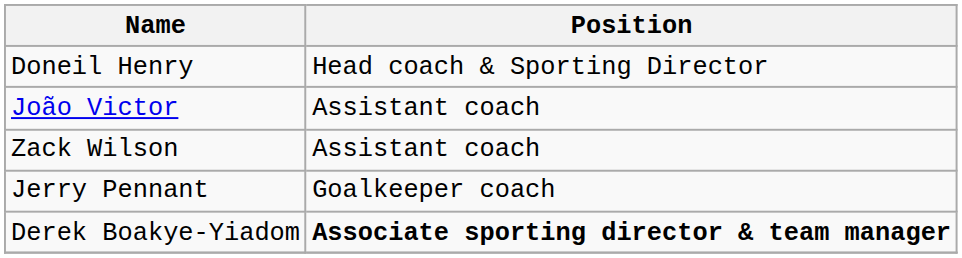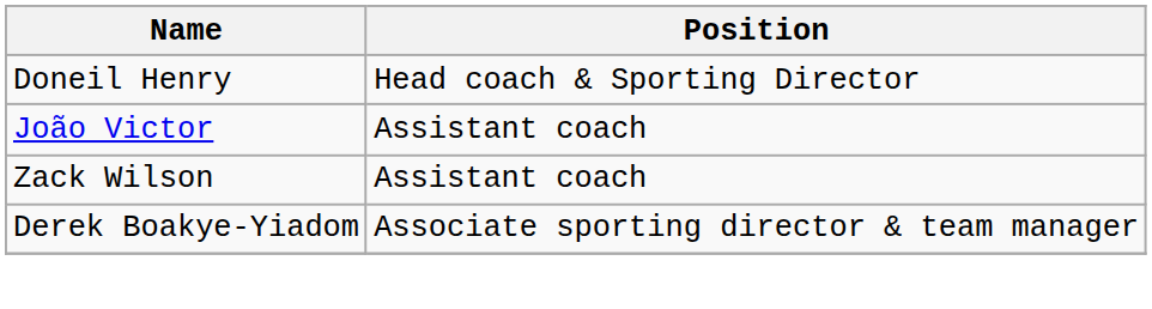- row: Jerry Pennant | Goalkeeper coach
Derek Boakye-Yiadom | Position: bold -> normal
